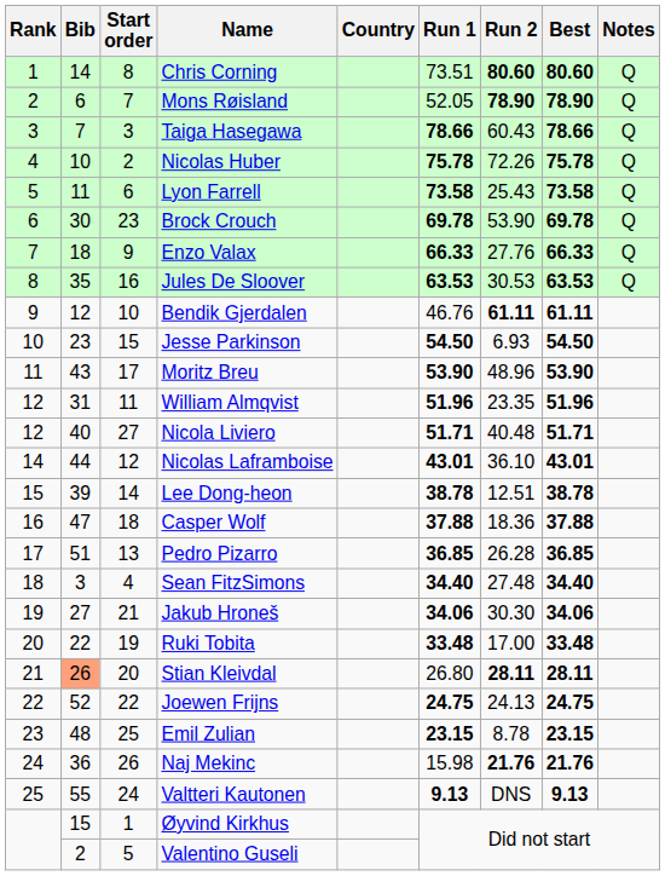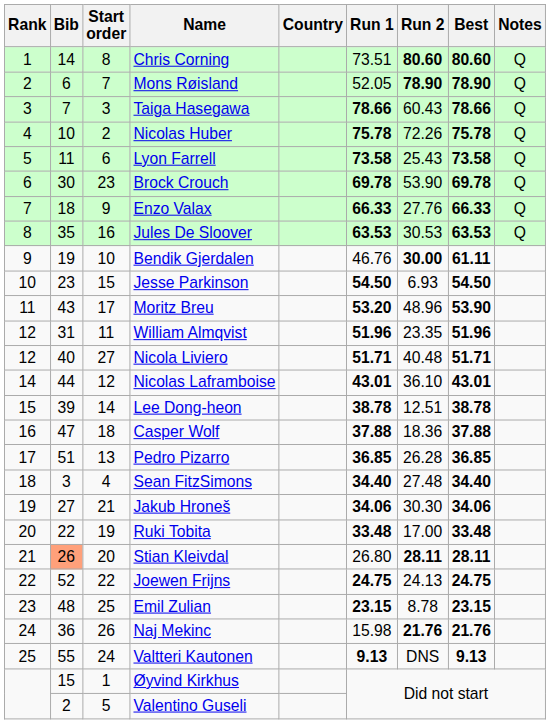Bendik Gjerdalen | Bib: 12 -> 19
Bendik Gjerdalen | Run 2: 61.11 -> 30.00
Moritz Breu | Run 1: 53.90 -> 53.20
